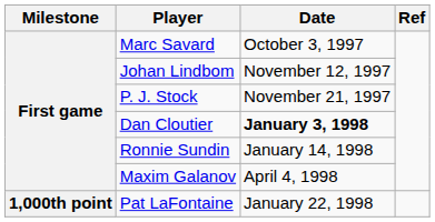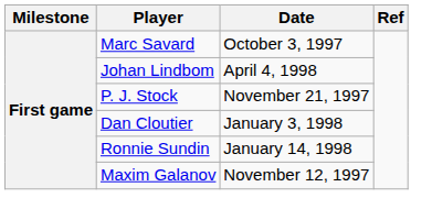Johan Lindbom | Date: November 12, 1997 -> April 4, 1998
Dan Cloutier | Date: bold -> normal
Maxim Galanov | Date: April 4, 1998 -> November 12, 1997
- row: 1,000th point | Pat LaFontaine | January 22, 1998
